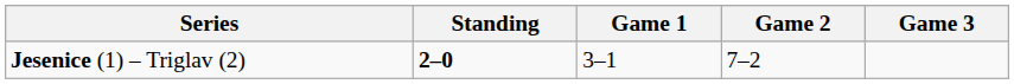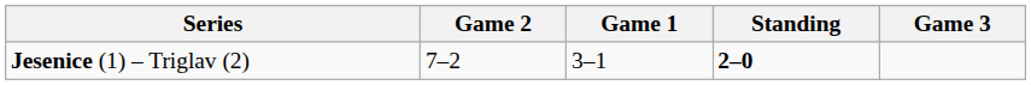columns swapped: Standing <-> Game 2
